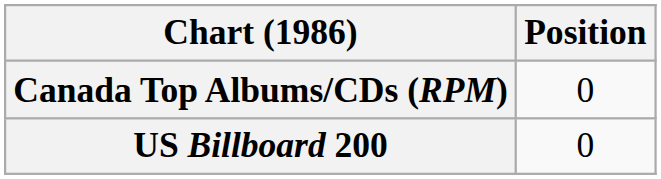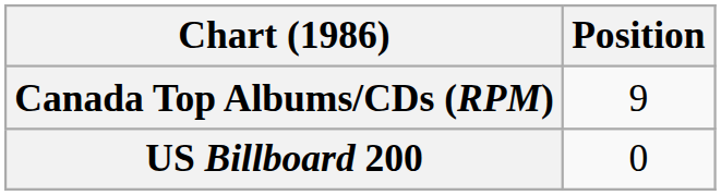Canada Top Albums/CDs (RPM) | Position: 0 -> 9
